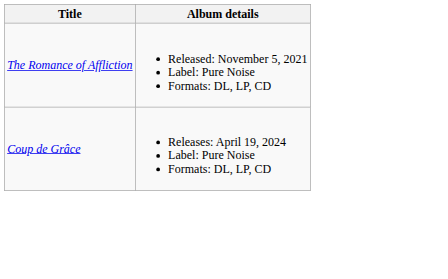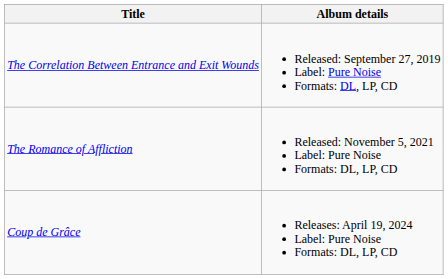+ row: The Correlation Between Entrance and Exit Wounds | Released: September 27, 2019 Label: Pure Noise Formats: DL, LP, CD
